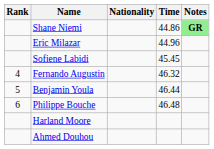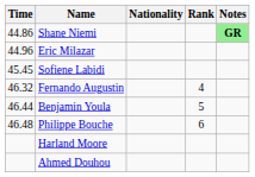columns swapped: Rank <-> Time
